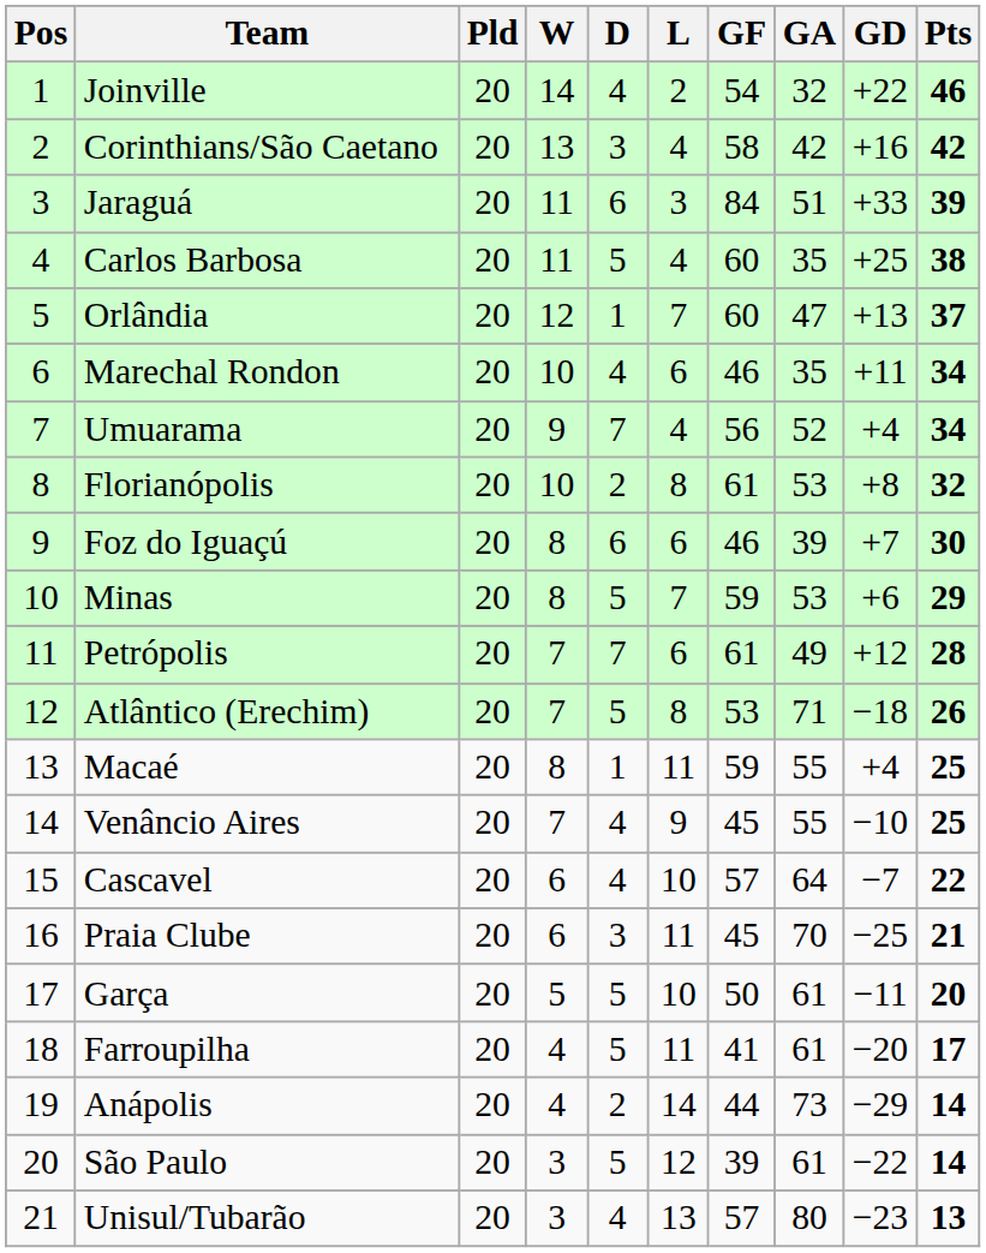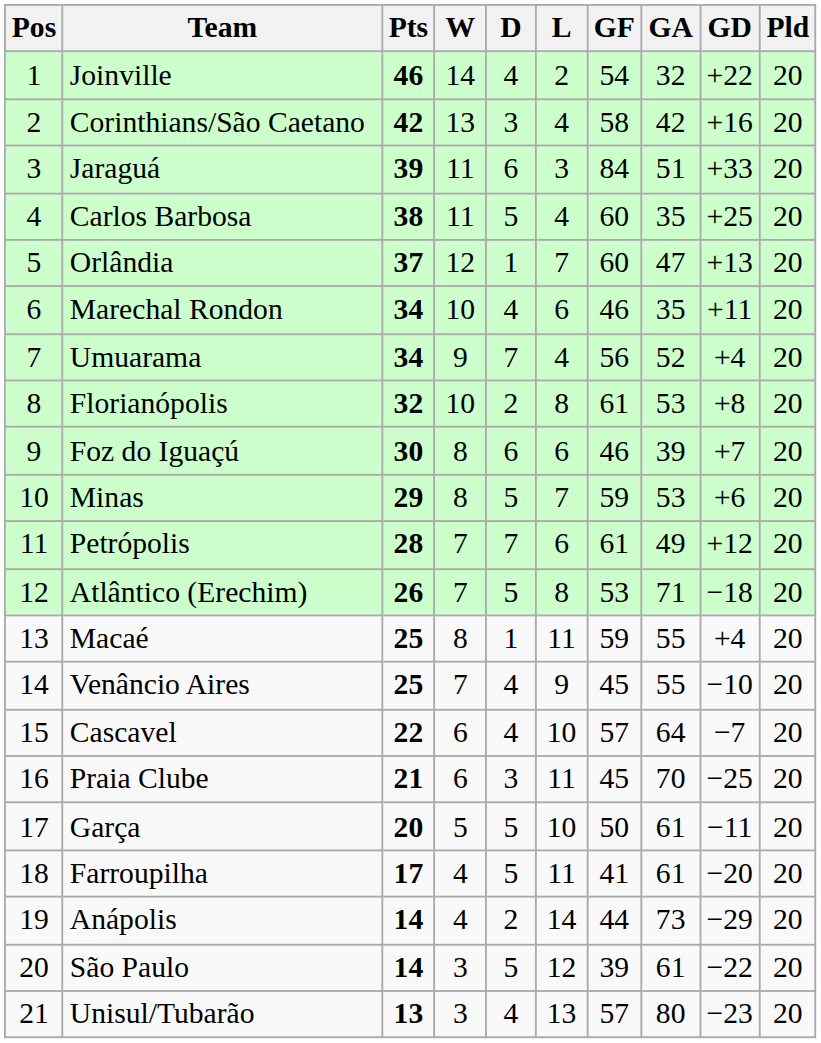columns swapped: Pld <-> Pts
